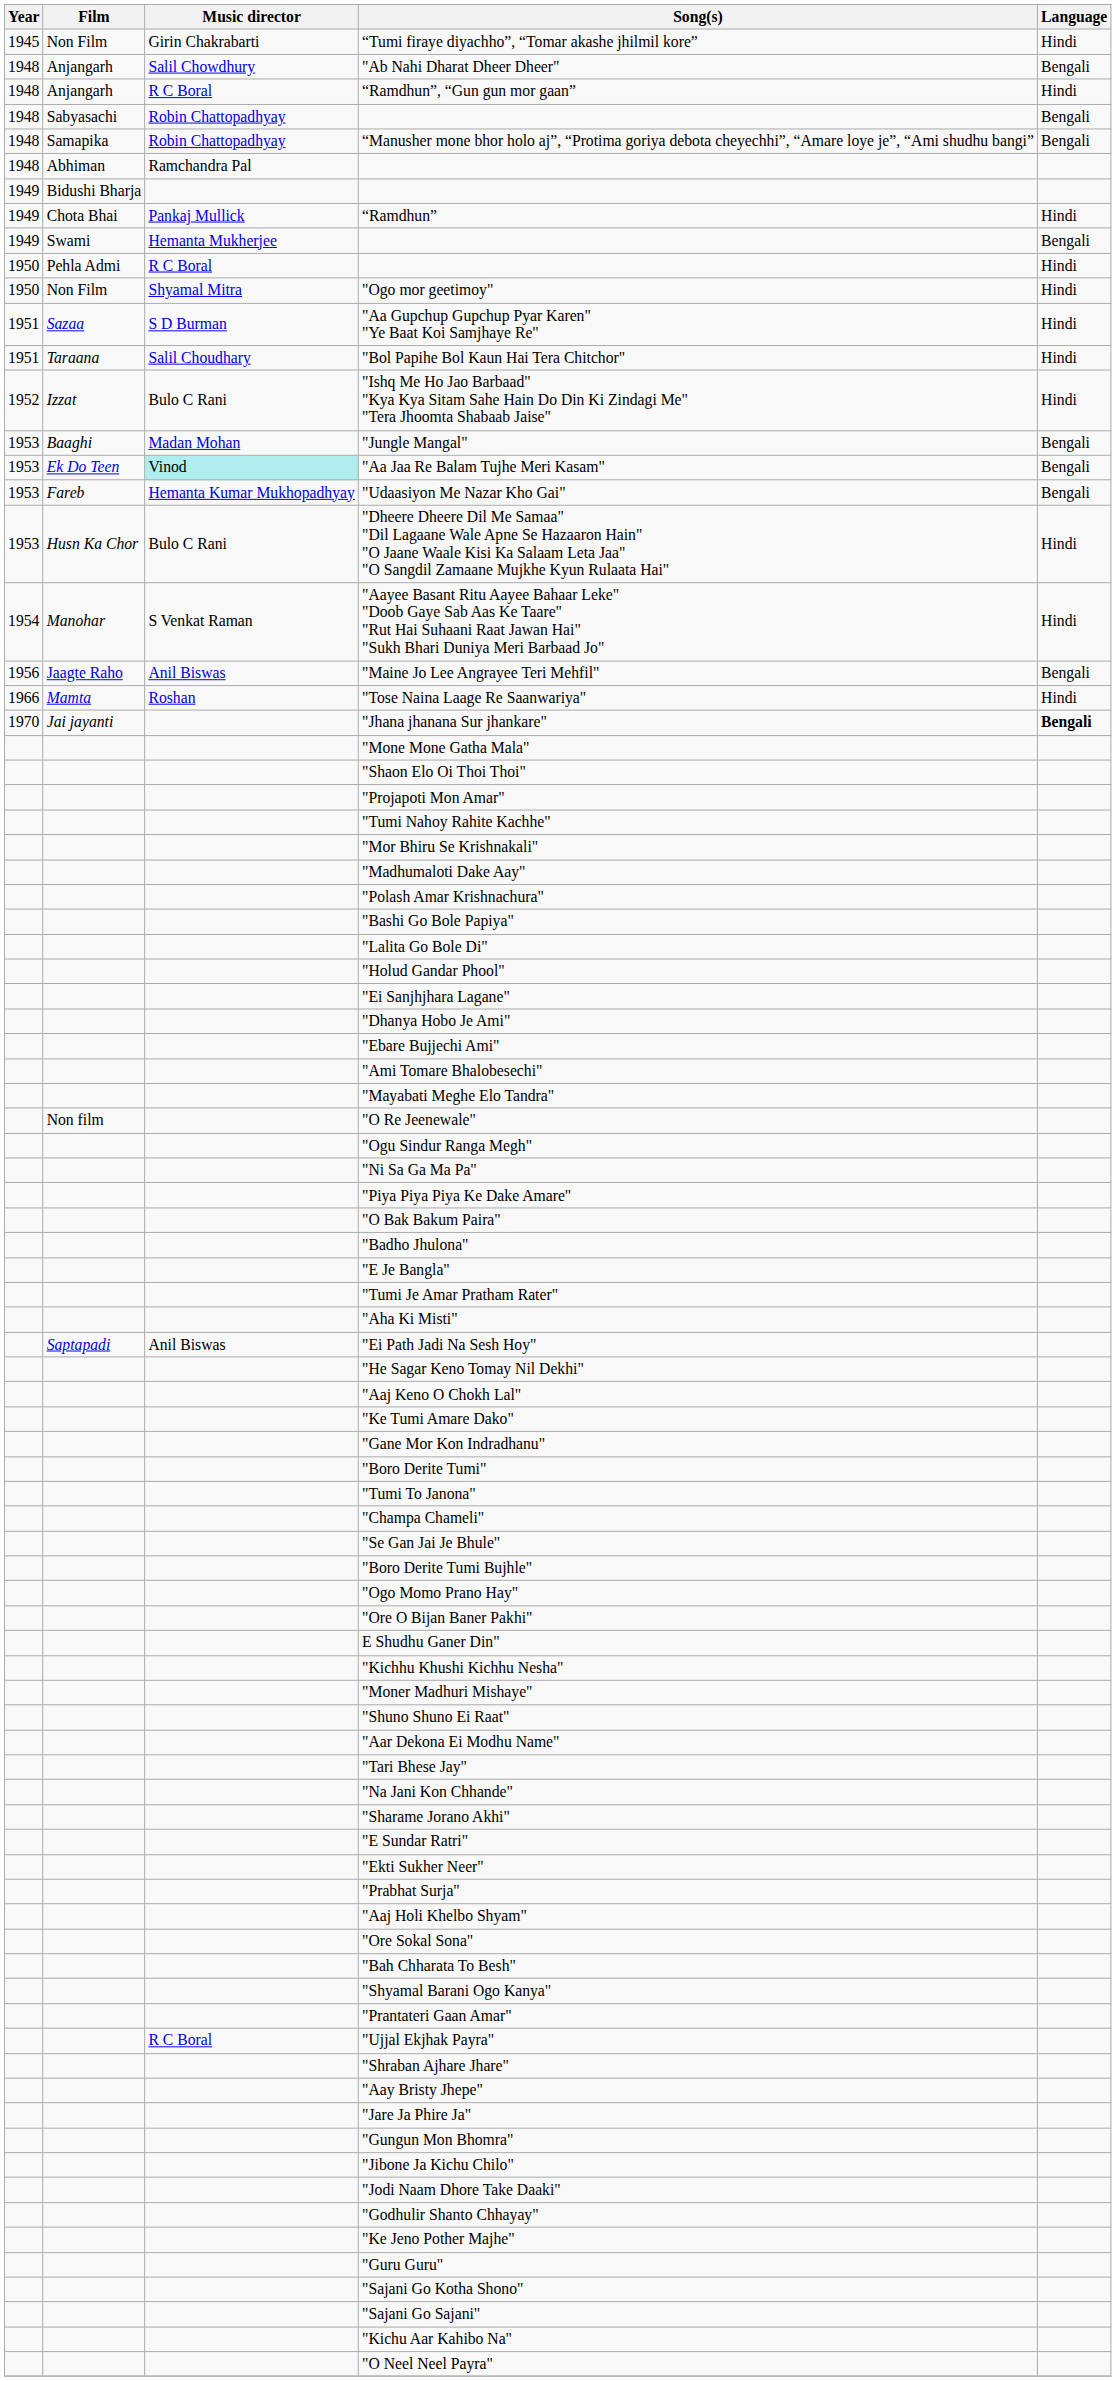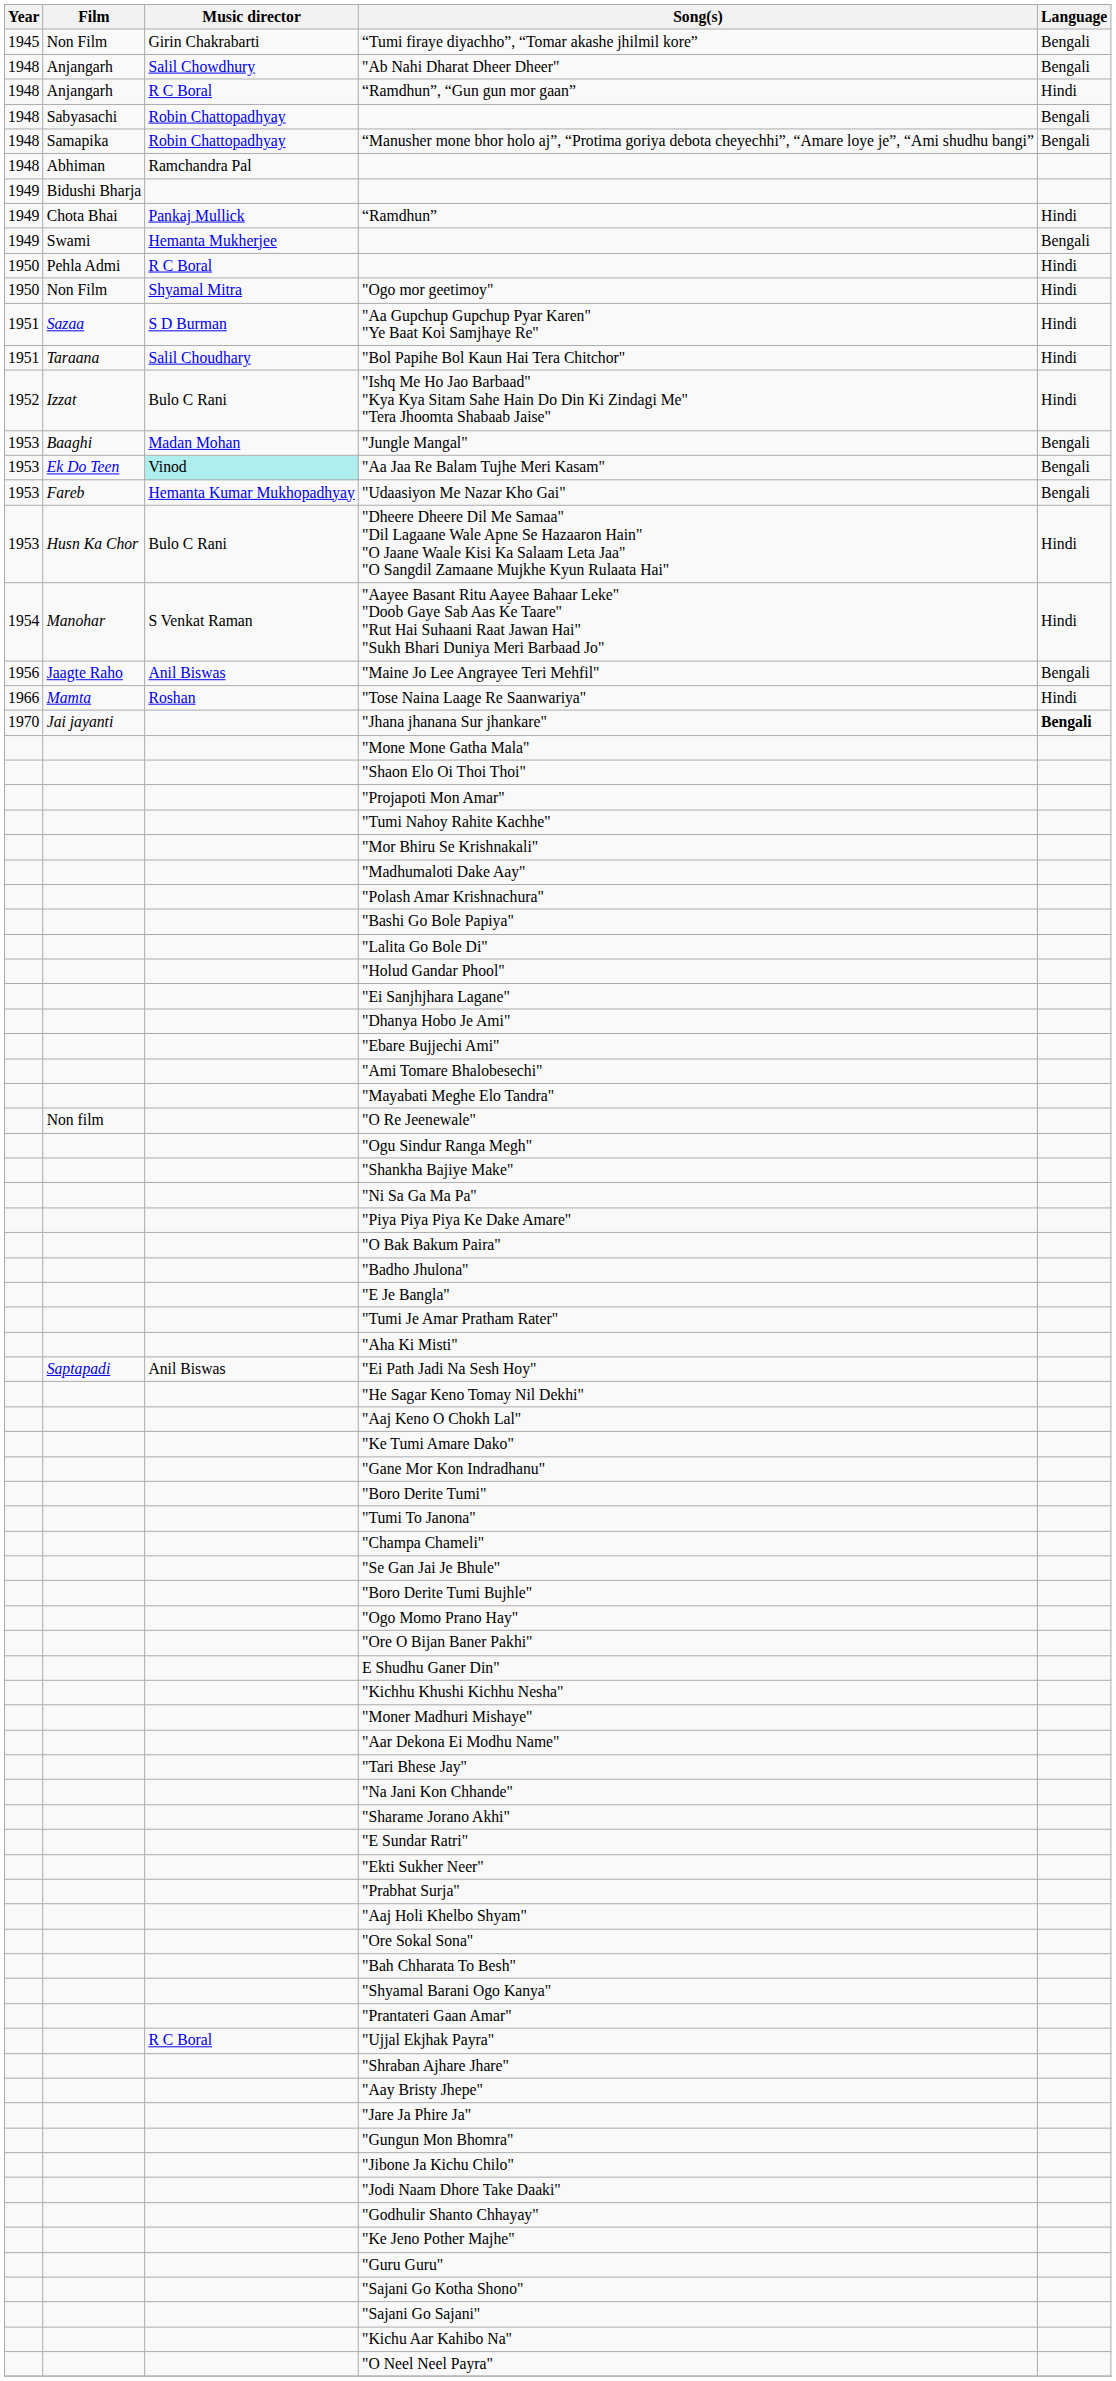“Tumi firaye diyachho”, “Tomar akashe jhilmil kore” | Language: Hindi -> Bengali
+ row: "Shankha Bajiye Make"
- row: "Shuno Shuno Ei Raat"
